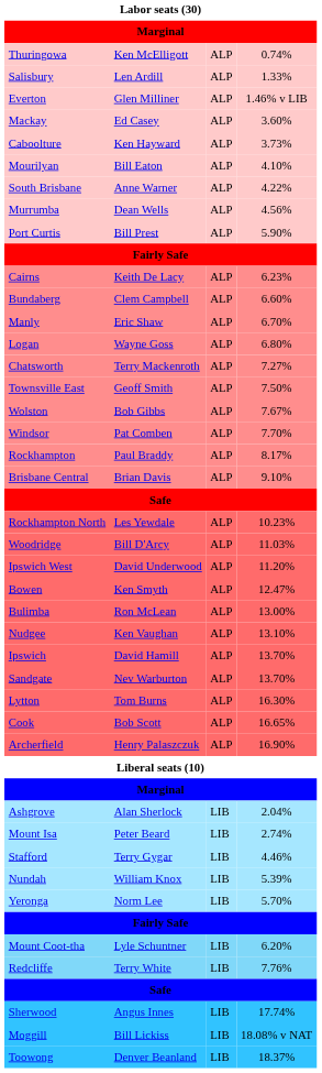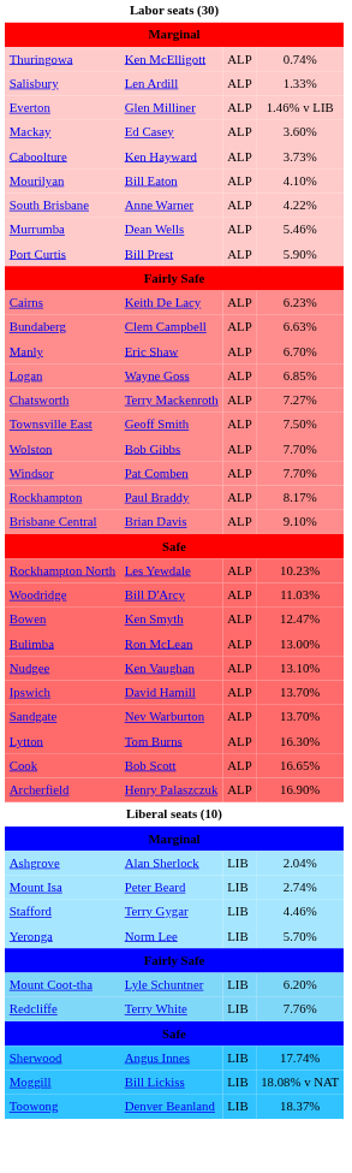Murrumba | column 4: 4.56% -> 5.46%
Bundaberg | column 4: 6.60% -> 6.63%
Logan | column 4: 6.80% -> 6.85%
Wolston | column 4: 7.67% -> 7.70%
- row: Ipswich West | David Underwood | ALP | 11.20%
- row: Nundah | William Knox | LIB | 5.39%
